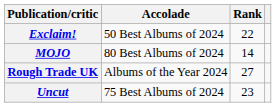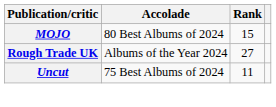- row: Exclaim! | 50 Best Albums of 2024 | 22
MOJO | Rank: 14 -> 15
Uncut | Rank: 23 -> 11
